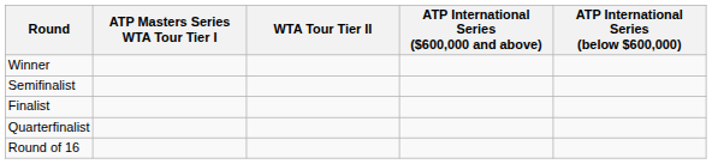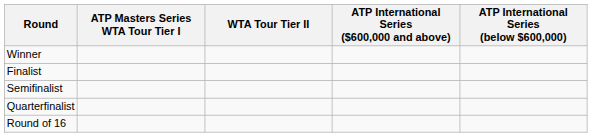rows swapped: Finalist <-> Semifinalist
